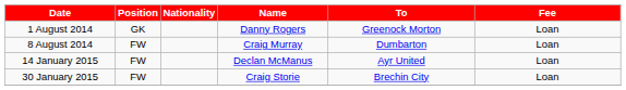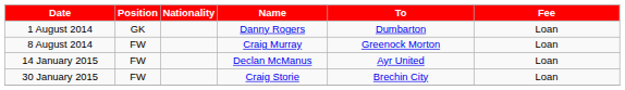1 August 2014 | To: Greenock Morton -> Dumbarton
8 August 2014 | To: Dumbarton -> Greenock Morton
